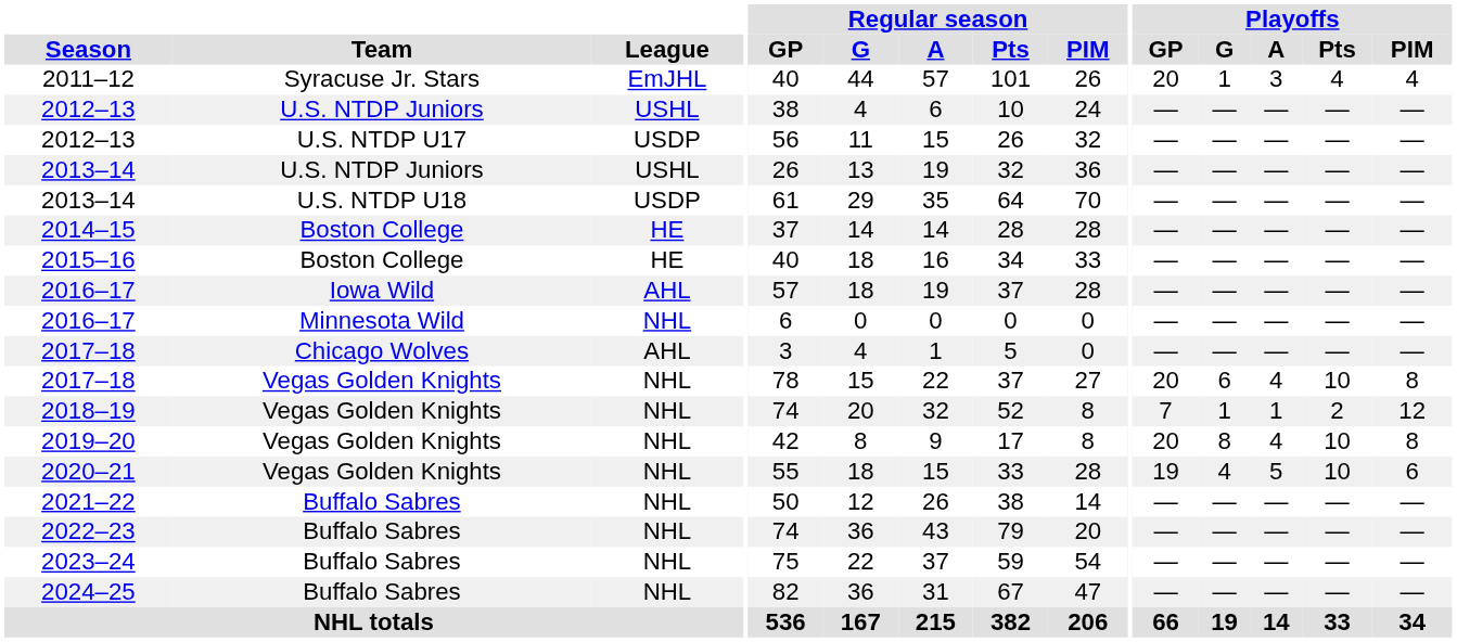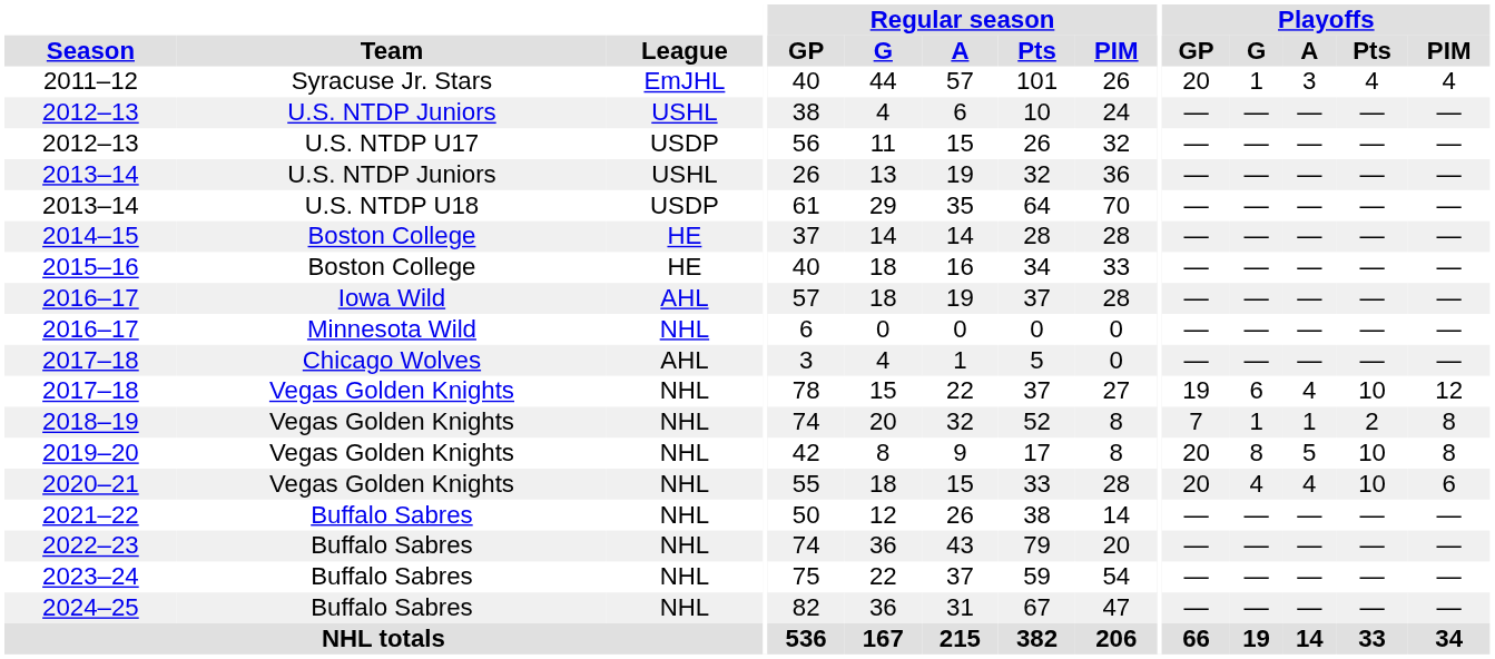2017–18 / Vegas Golden Knights | Playoffs / GP: 20 -> 19
2017–18 / Vegas Golden Knights | Playoffs / PIM: 8 -> 12
2018–19 | Playoffs / PIM: 12 -> 8
2019–20 | Playoffs / A: 4 -> 5
2020–21 | Playoffs / GP: 19 -> 20
2020–21 | Playoffs / A: 5 -> 4
